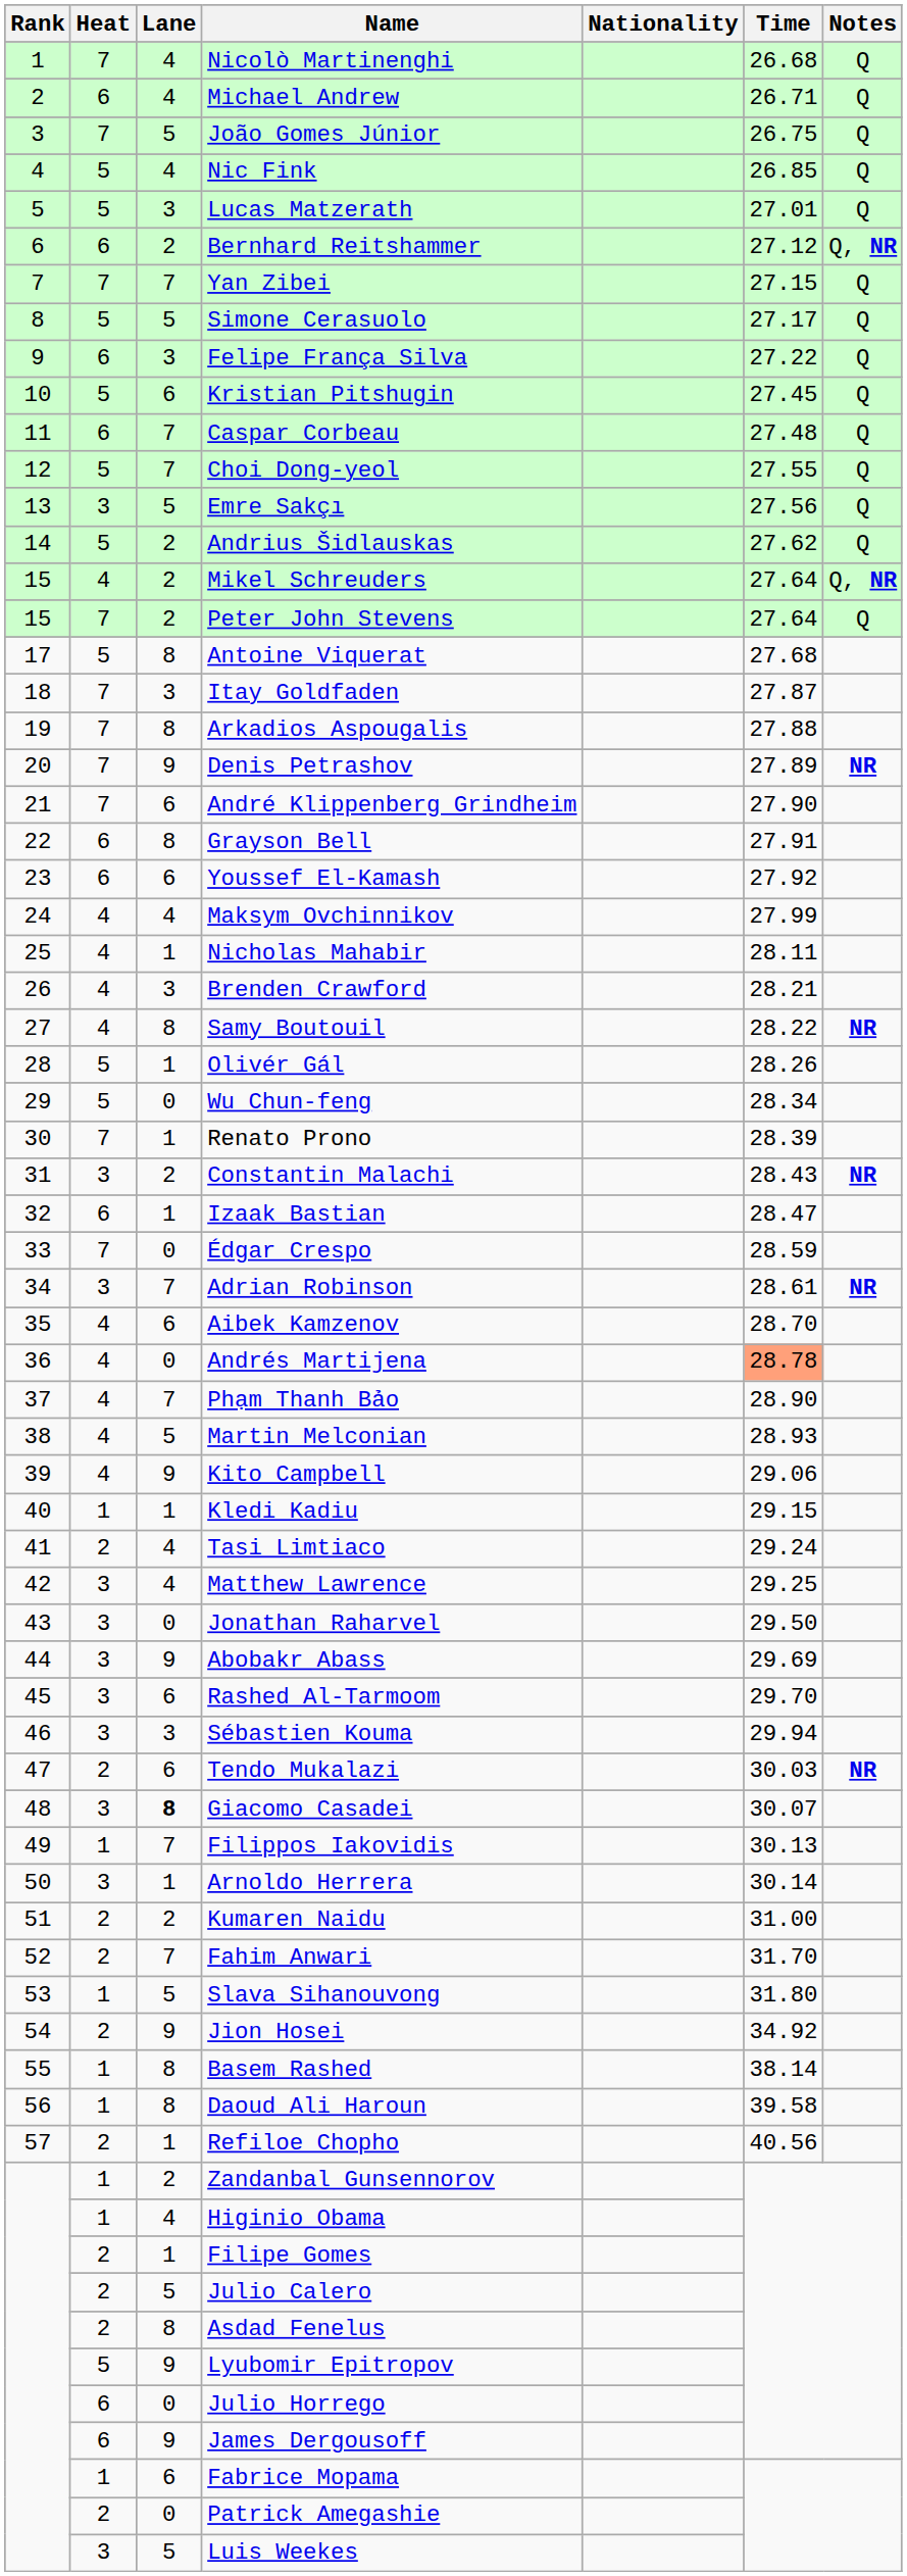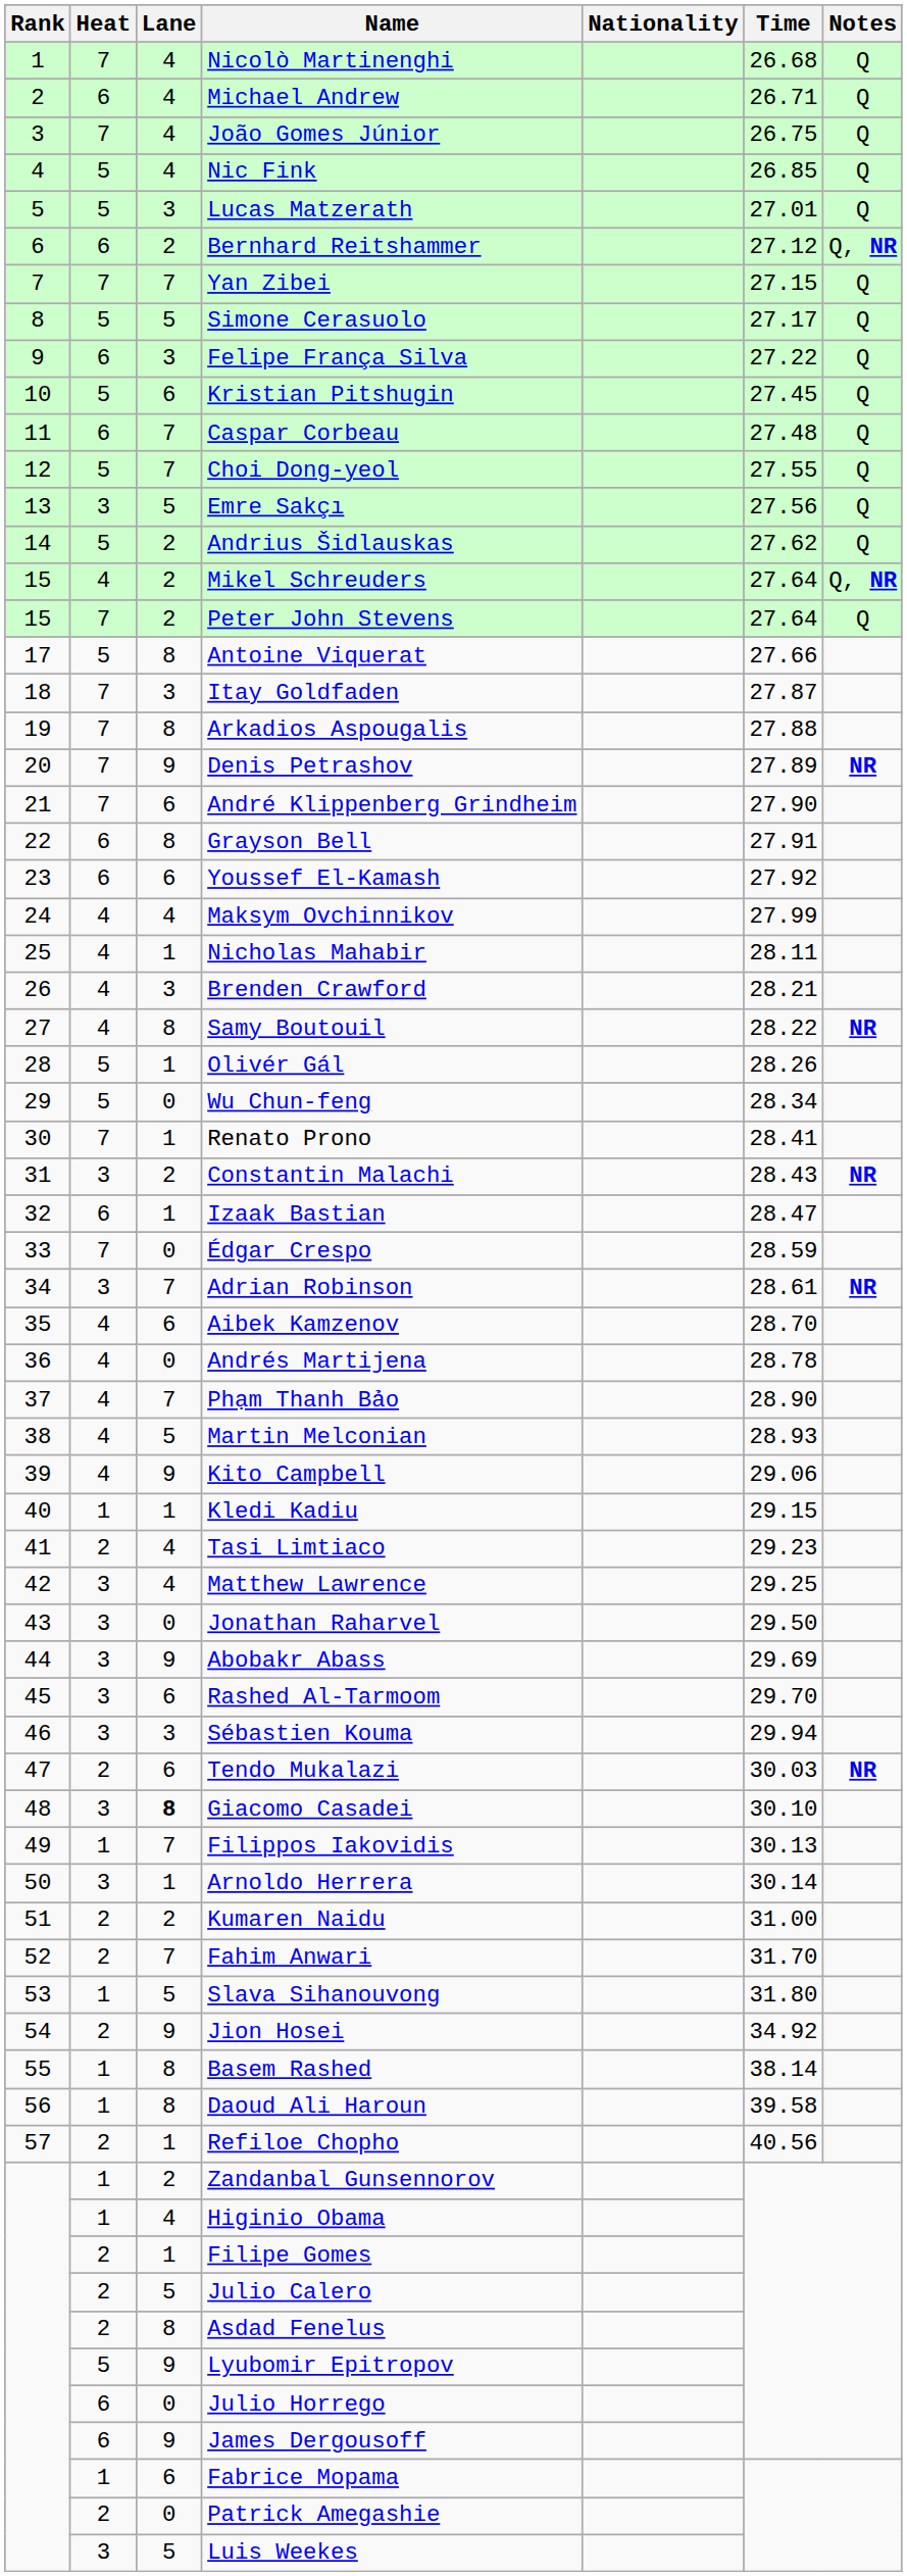João Gomes Júnior | Lane: 5 -> 4
Antoine Viquerat | Time: 27.68 -> 27.66
Renato Prono | Time: 28.39 -> 28.41
Andrés Martijena | Time: lightsalmon background -> no background
Tasi Limtiaco | Time: 29.24 -> 29.23
Giacomo Casadei | Time: 30.07 -> 30.10
